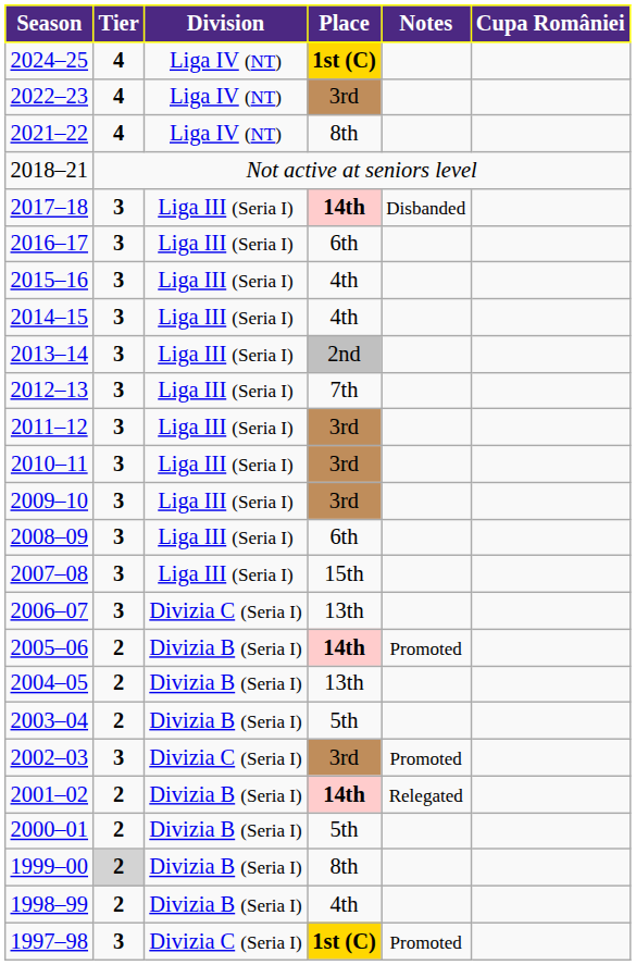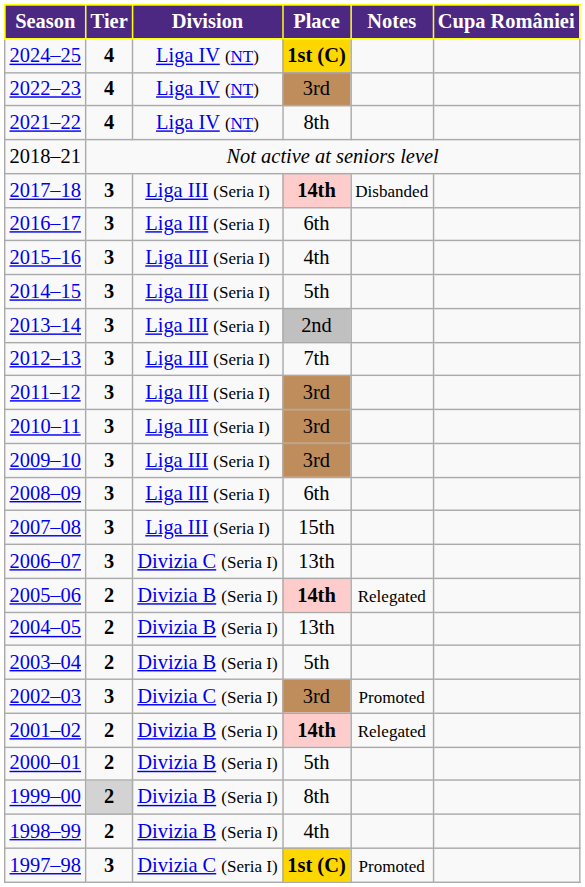2014–15 | Place: 4th -> 5th
2005–06 | Notes: Promoted -> Relegated
